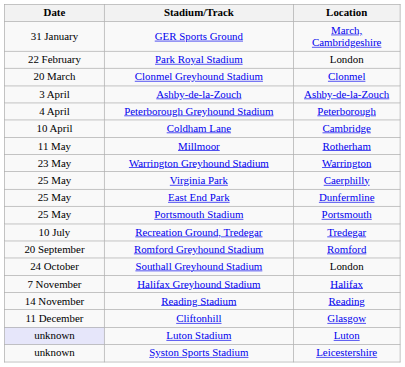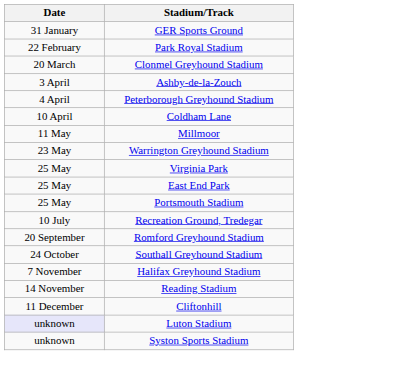- column: Location | March, Cambridgeshire | London | Clonmel | Ashby-de-la-Zouch | Peterborough | Cambridge | Rotherham | Warrington | Caerphilly | Dunfermline | Portsmouth | Tredegar | Romford | London | Halifax | Reading | Glasgow | Luton | Leicestershire
